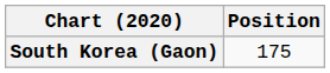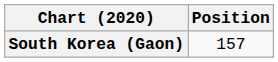South Korea (Gaon) | Position: 175 -> 157
